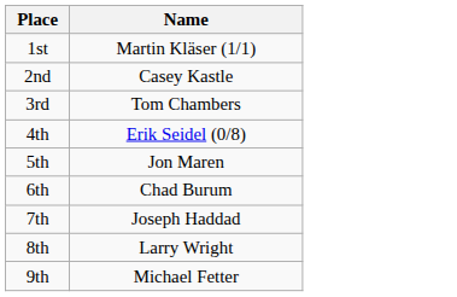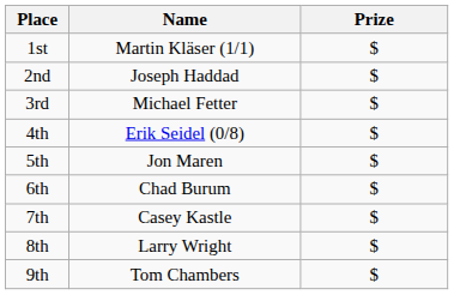+ column: Prize | $ | $ | $ | $ | $ | $ | $ | $ | $
2nd | Name: Casey Kastle -> Joseph Haddad
3rd | Name: Tom Chambers -> Michael Fetter
7th | Name: Joseph Haddad -> Casey Kastle
9th | Name: Michael Fetter -> Tom Chambers
